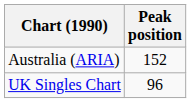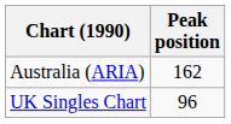Australia (ARIA) | Peak position: 152 -> 162
